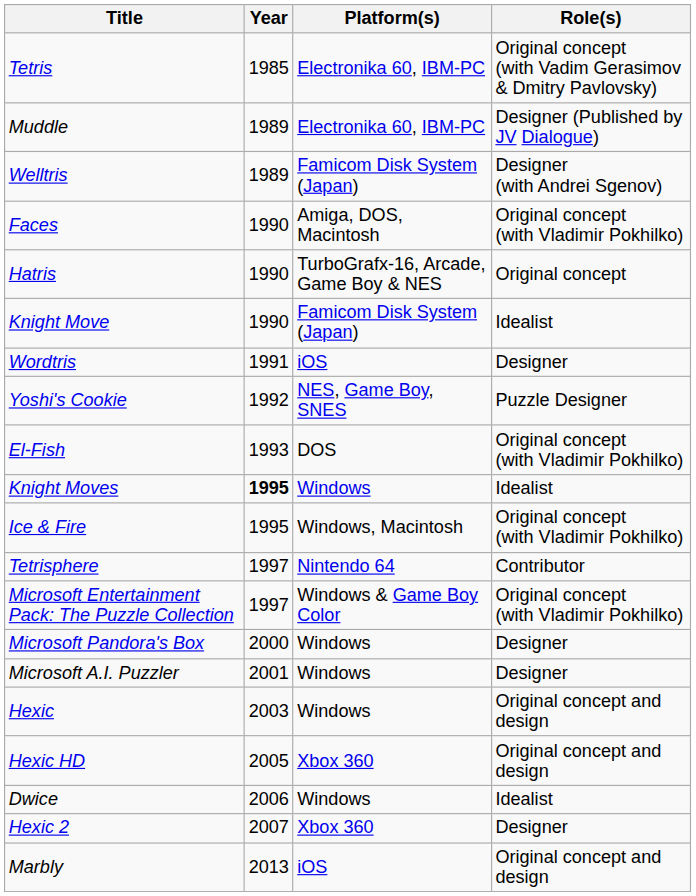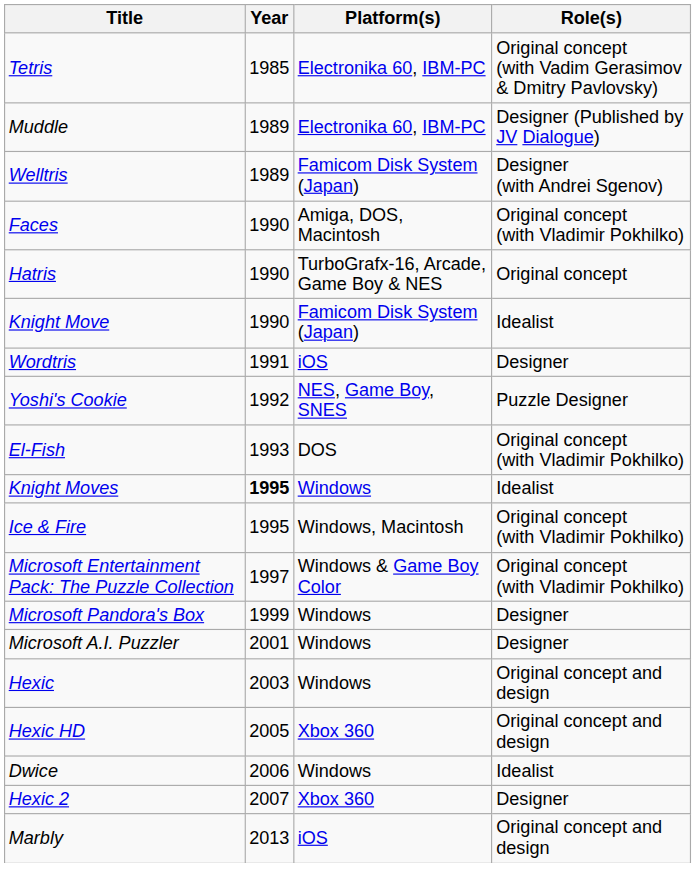- row: Tetrisphere | 1997 | Nintendo 64 | Contributor
Microsoft Pandora's Box | Year: 2000 -> 1999
